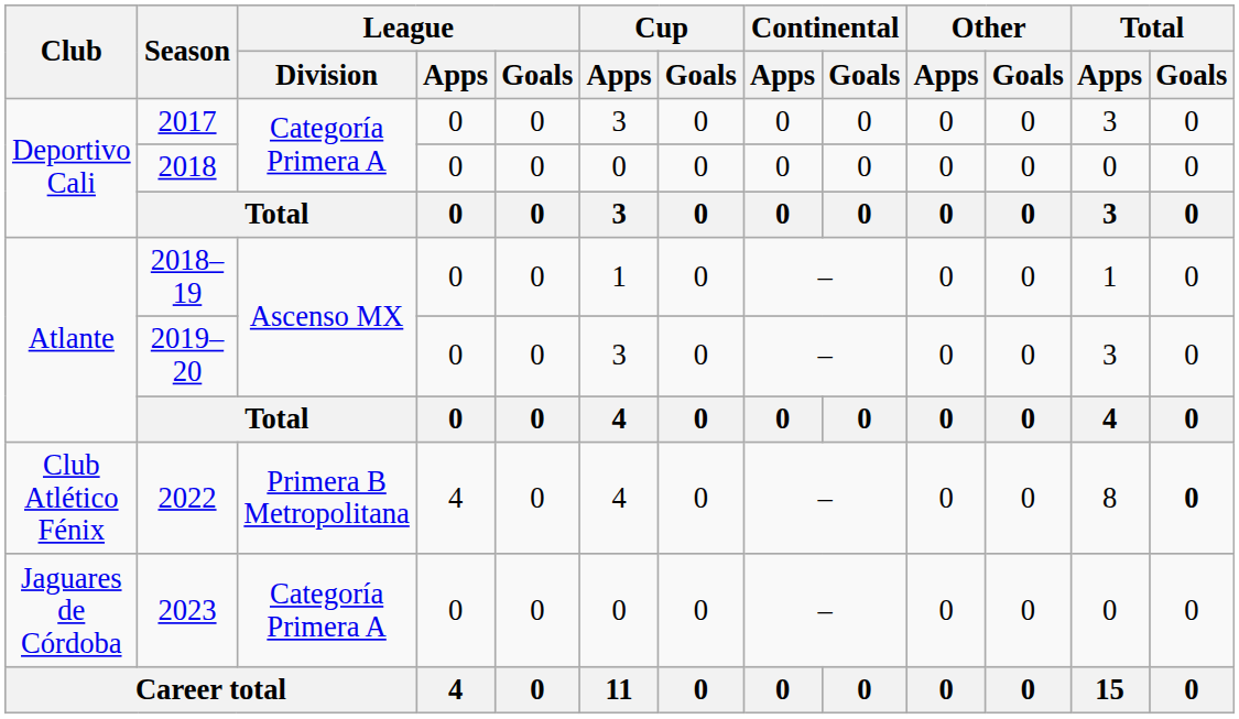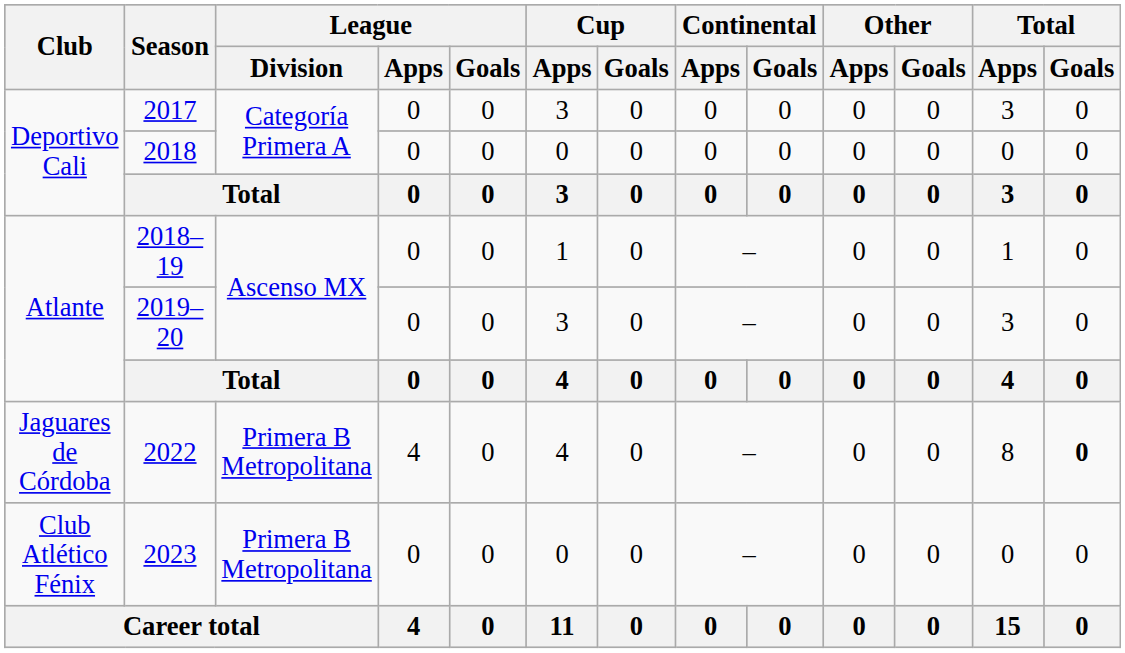2022 | Club: Club Atlético Fénix -> Jaguares de Córdoba
2023 | Club: Jaguares de Córdoba -> Club Atlético Fénix
2023 | League / Division: Categoría Primera A -> Primera B Metropolitana
